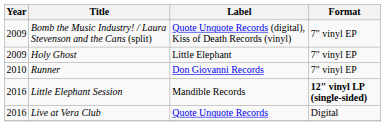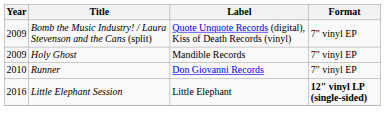Holy Ghost | Label: Little Elephant -> Mandible Records
Little Elephant Session | Label: Mandible Records -> Little Elephant
- row: 2016 | Live at Vera Club | Quote Unquote Records | Digital
